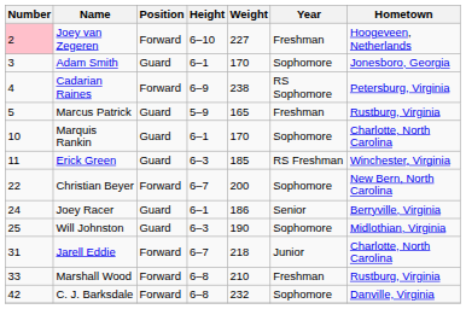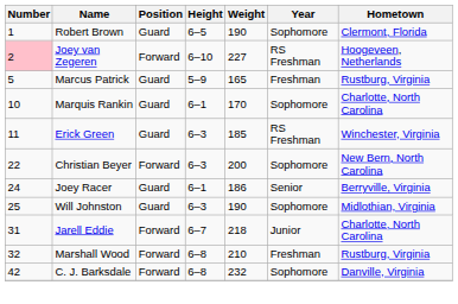+ row: 1 | Robert Brown | Guard | 6–5 | 190 | Sophomore | Clermont, Florida
Joey van Zegeren | Year: Freshman -> RS Freshman
- row: 3 | Adam Smith | Guard | 6–1 | 170 | Sophomore | Jonesboro, Georgia
- row: 4 | Cadarian Raines | Forward | 6–9 | 238 | RS Sophomore | Petersburg, Virginia
Christian Beyer | Height: 6–7 -> 6–3
Marshall Wood | Number: 33 -> 32
